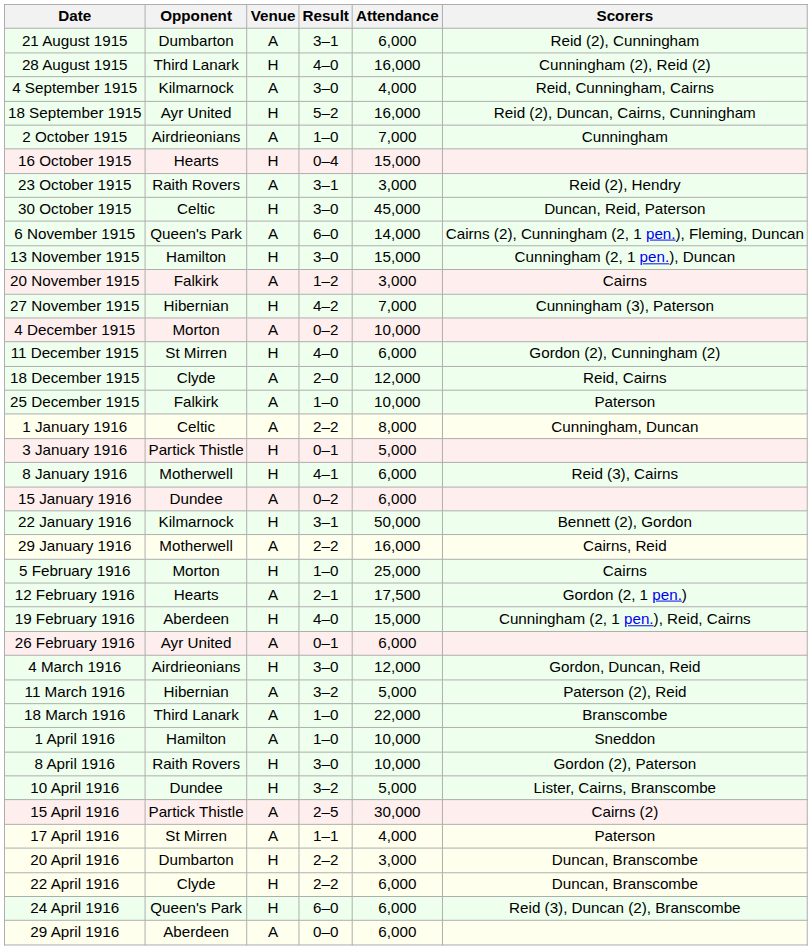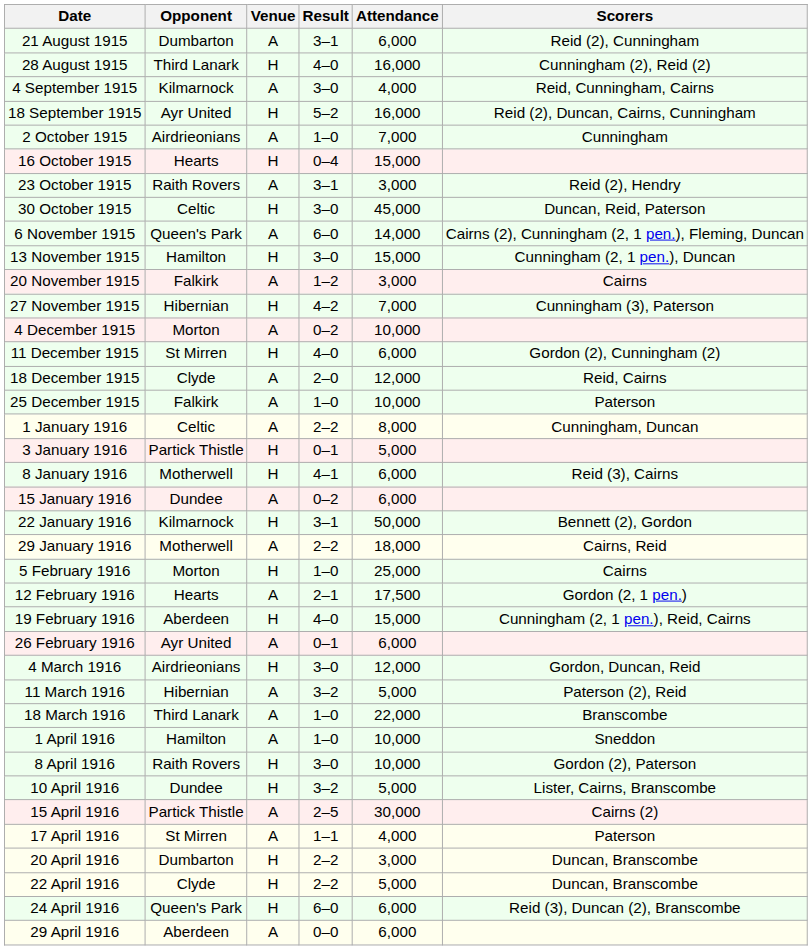29 January 1916 | Attendance: 16,000 -> 18,000
22 April 1916 | Attendance: 6,000 -> 5,000
